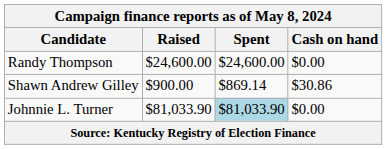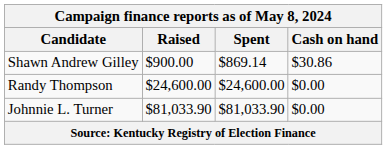rows swapped: Shawn Andrew Gilley <-> Randy Thompson
Johnnie L. Turner | Spent: lightblue background -> no background
